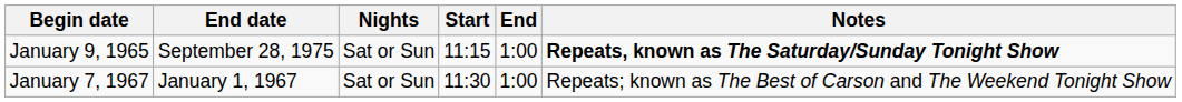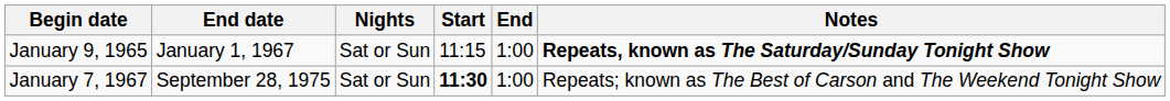January 9, 1965 | End date: September 28, 1975 -> January 1, 1967
January 7, 1967 | End date: January 1, 1967 -> September 28, 1975
January 7, 1967 | Start: normal -> bold
